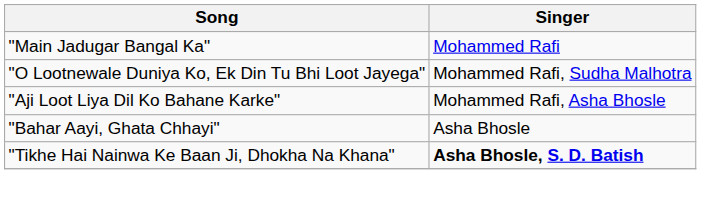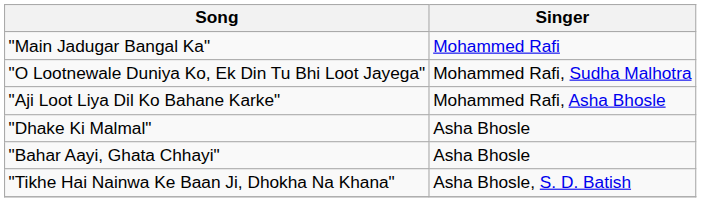+ row: "Dhake Ki Malmal" | Asha Bhosle
"Tikhe Hai Nainwa Ke Baan Ji, Dhokha Na Khana" | Singer: bold -> normal
